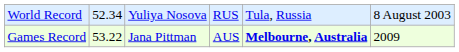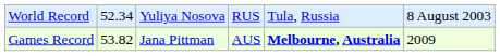Games Record | column 2: 53.22 -> 53.82
